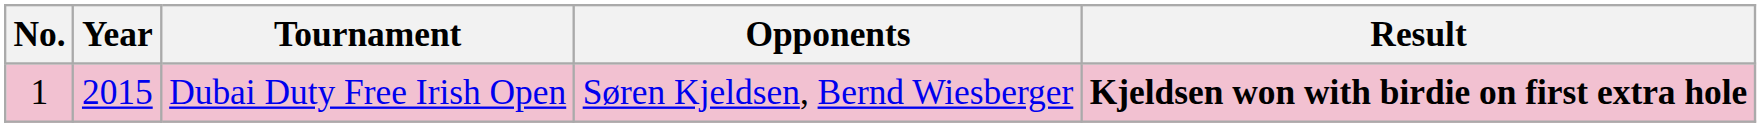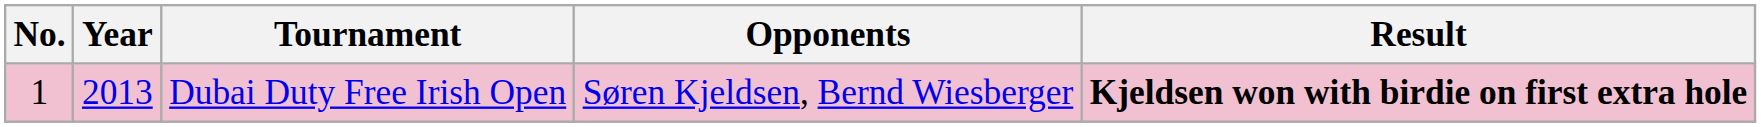Dubai Duty Free Irish Open | Year: 2015 -> 2013
